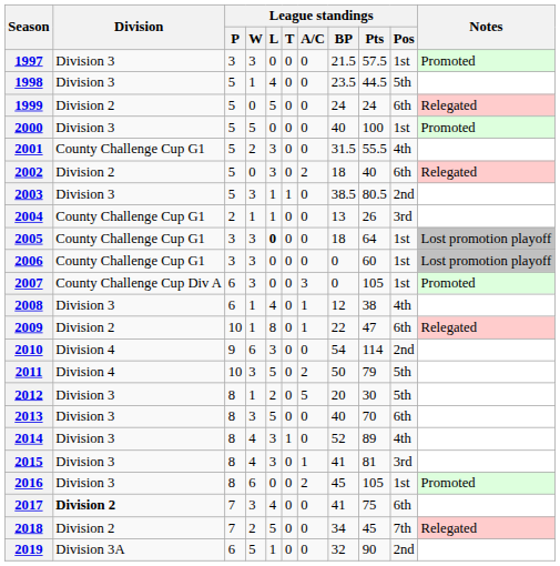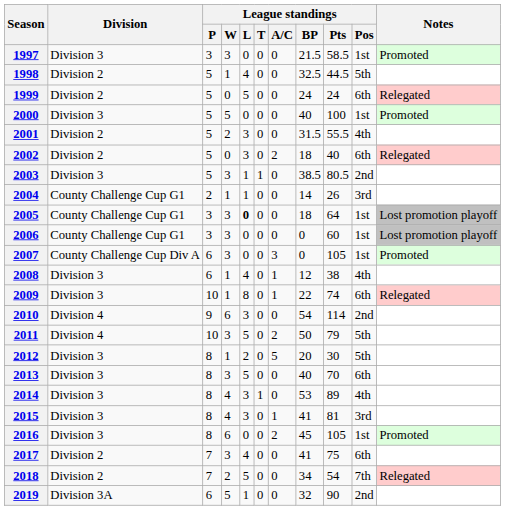1997 | League standings / Pts: 57.5 -> 58.5
1998 | Division: Division 3 -> Division 2
1998 | League standings / BP: 23.5 -> 32.5
2001 | Division: County Challenge Cup G1 -> Division 2
2004 | League standings / BP: 13 -> 14
2009 | Division: Division 2 -> Division 3
2009 | League standings / Pts: 47 -> 74
2014 | League standings / BP: 52 -> 53
2017 | Division: bold -> normal
2018 | League standings / Pts: 45 -> 54
